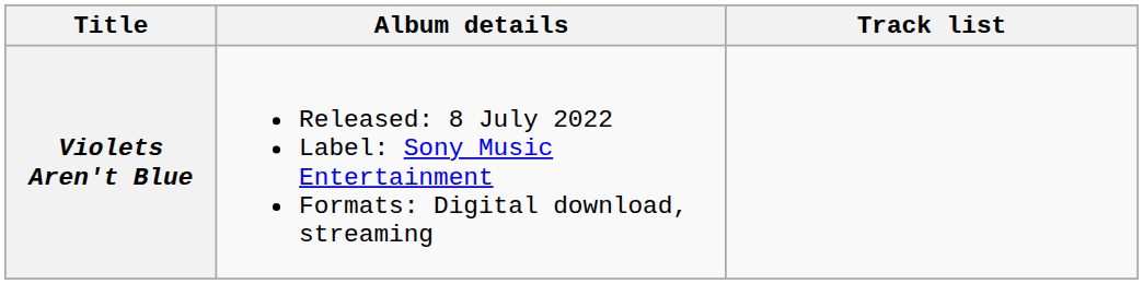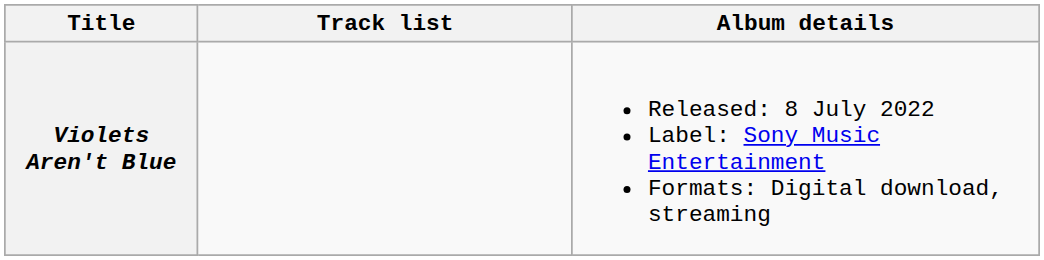columns swapped: Album details <-> Track list
